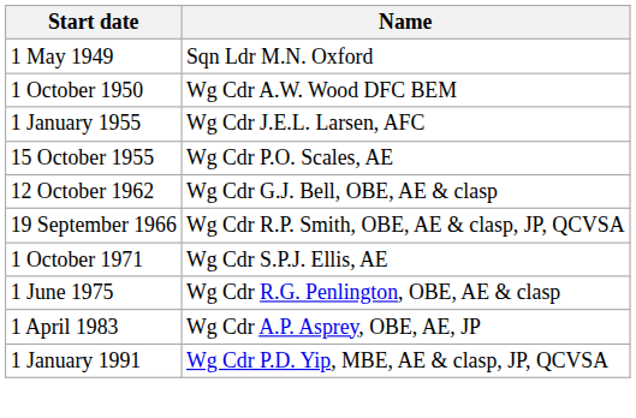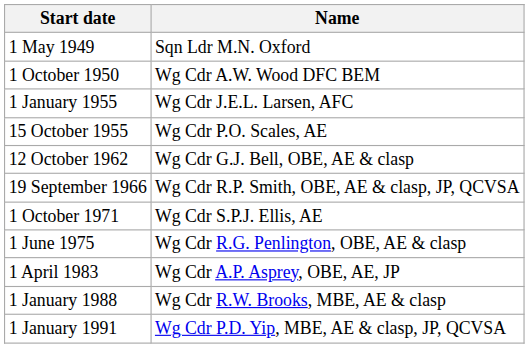+ row: 1 January 1988 | Wg Cdr R.W. Brooks, MBE, AE & clasp
